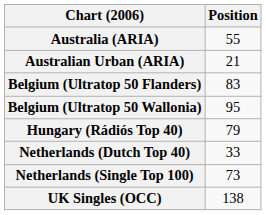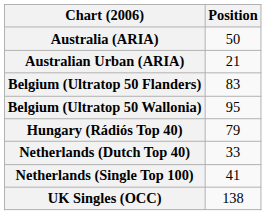Australia (ARIA) | Position: 55 -> 50
Netherlands (Single Top 100) | Position: 73 -> 41
